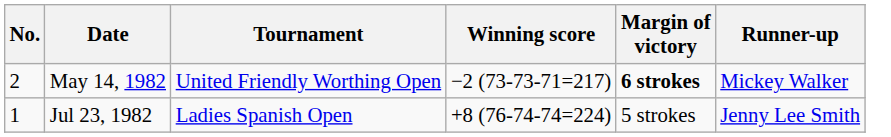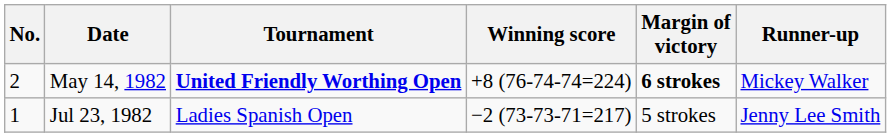May 14, 1982 | Tournament: normal -> bold
May 14, 1982 | Winning score: −2 (73-73-71=217) -> +8 (76-74-74=224)
Jul 23, 1982 | Winning score: +8 (76-74-74=224) -> −2 (73-73-71=217)
